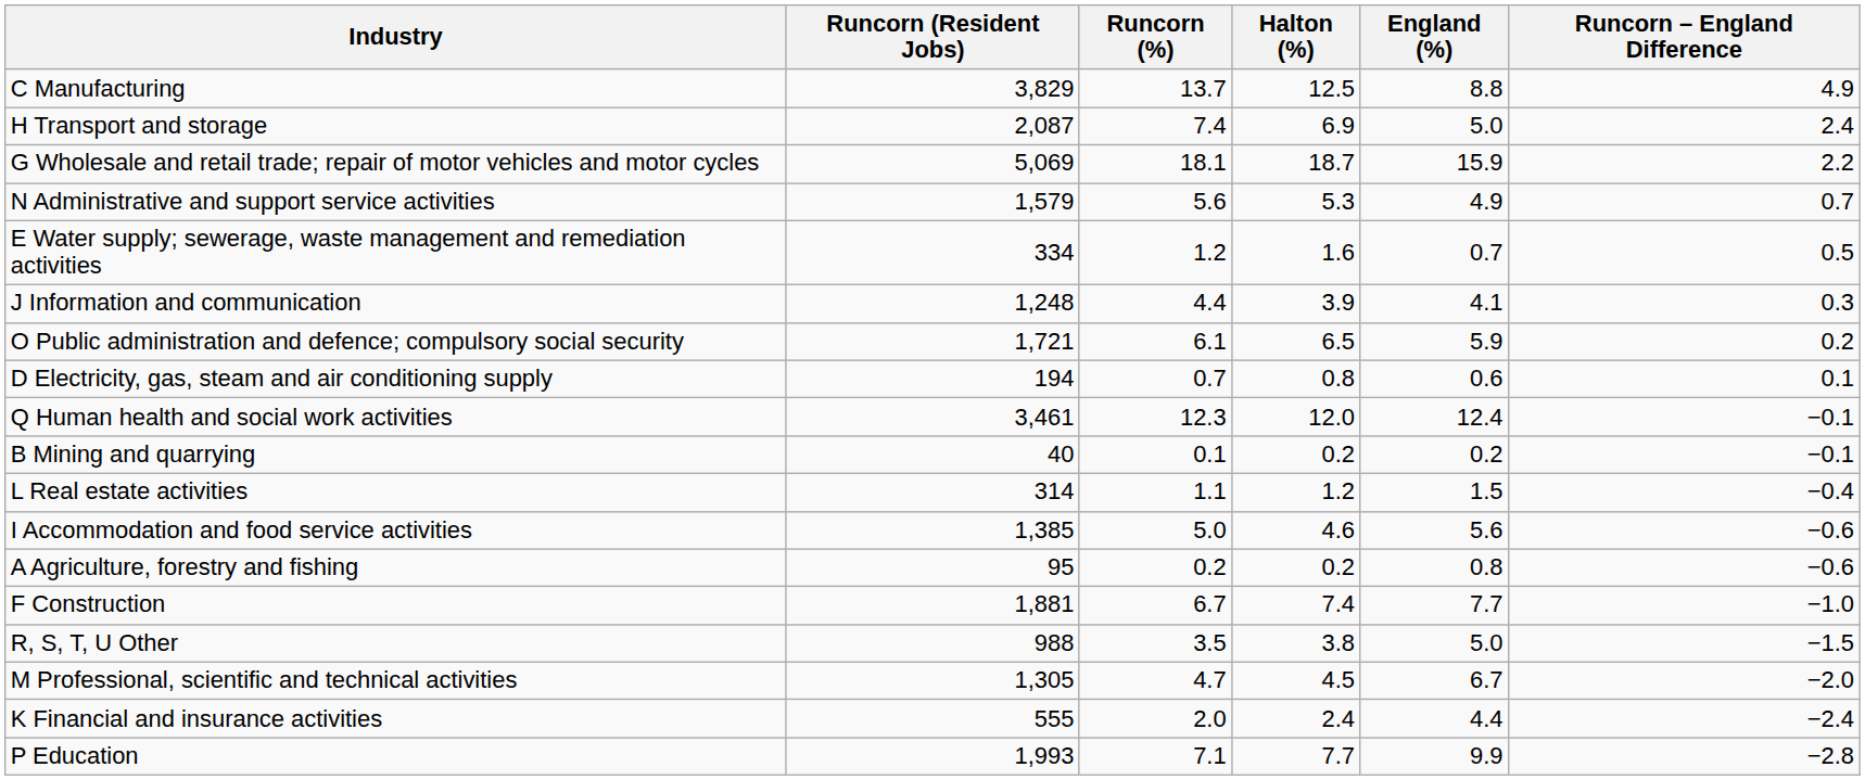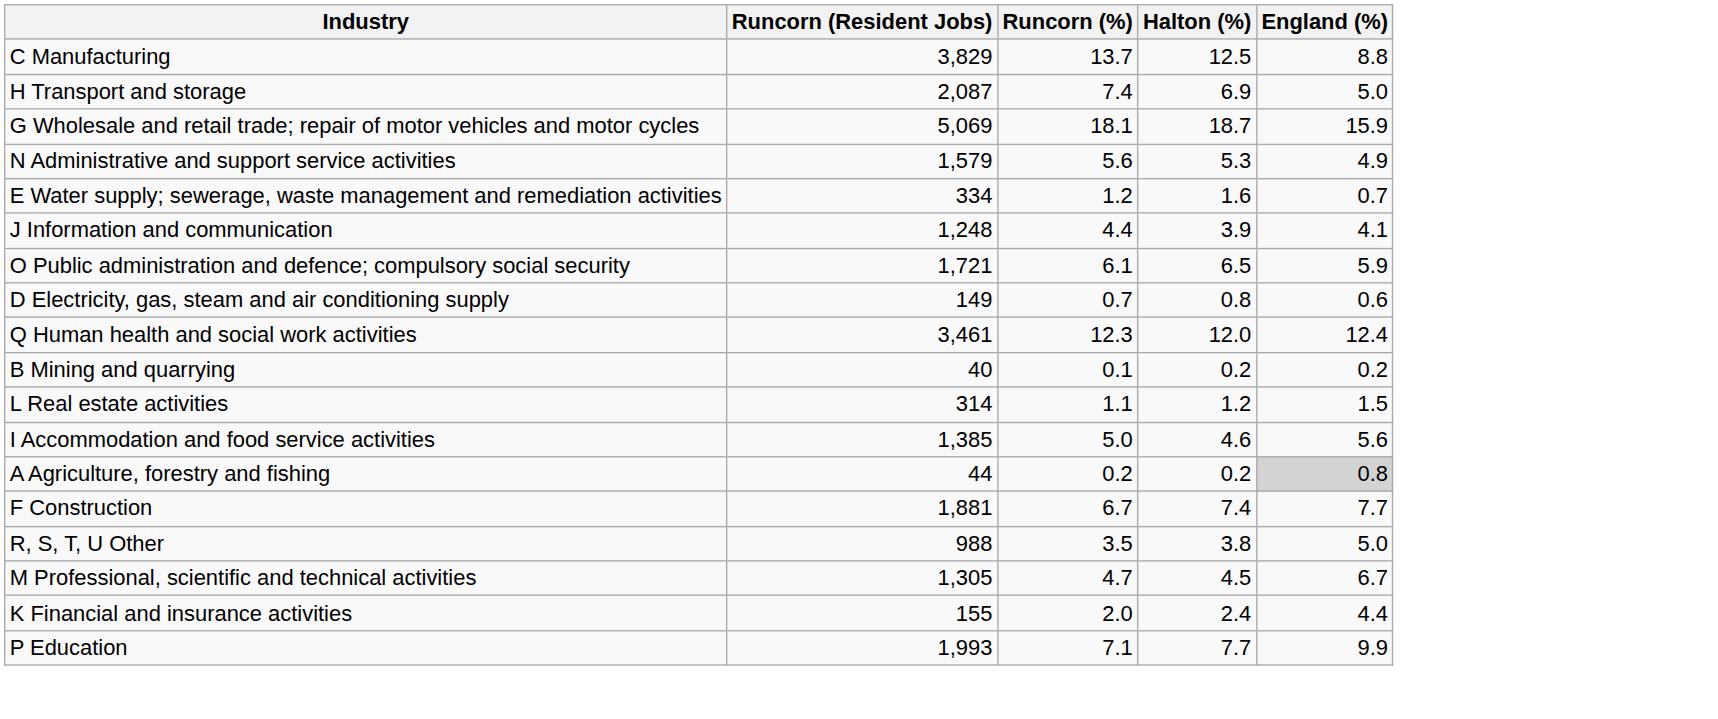- column: Runcorn – England Difference | 4.9 | 2.4 | 2.2 | 0.7 | 0.5 | 0.3 | 0.2 | 0.1 | −0.1 | −0.1 | −0.4 | −0.6 | −0.6 | −1.0 | −1.5 | −2.0 | −2.4 | −2.8
D Electricity, gas, steam and air conditioning supply | Runcorn (Resident Jobs): 194 -> 149
A Agriculture, forestry and fishing | Runcorn (Resident Jobs): 95 -> 44
A Agriculture, forestry and fishing | England (%): no background -> lightgrey background
K Financial and insurance activities | Runcorn (Resident Jobs): 555 -> 155
